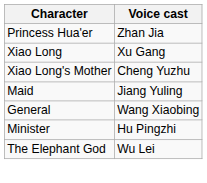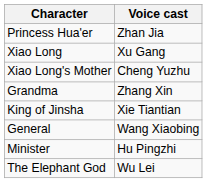+ row: Grandma | Zhang Xin
+ row: King of Jinsha | Xie Tiantian
- row: Maid | Jiang Yuling
